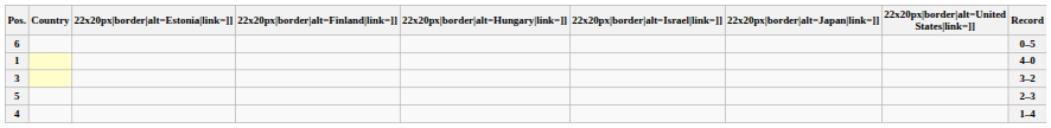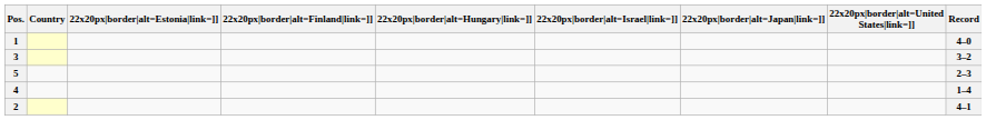- row: 6 | 0–5
+ row: 2 | 4–1
